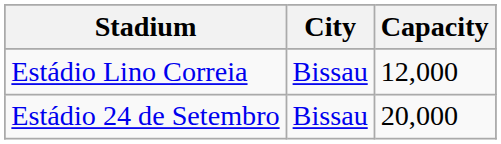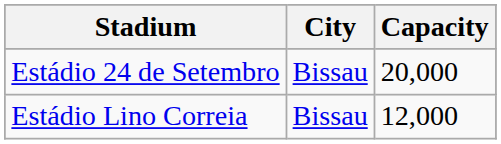rows swapped: Estádio 24 de Setembro <-> Estádio Lino Correia
